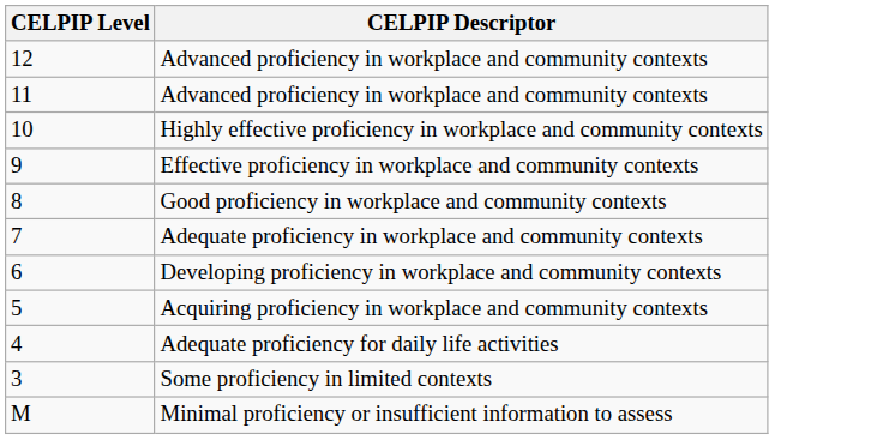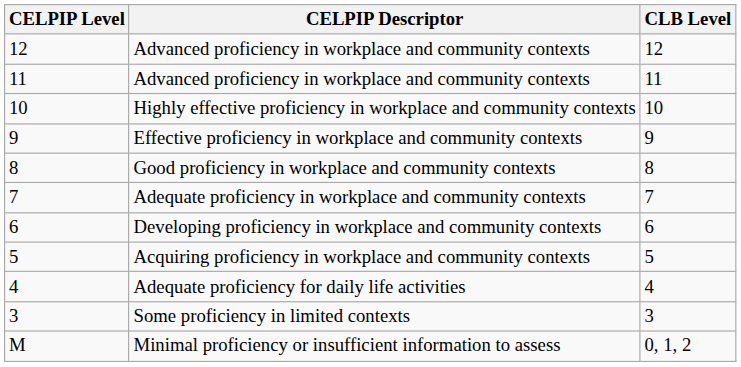+ column: CLB Level | 12 | 11 | 10 | 9 | 8 | 7 | 6 | 5 | 4 | 3 | 0, 1, 2
